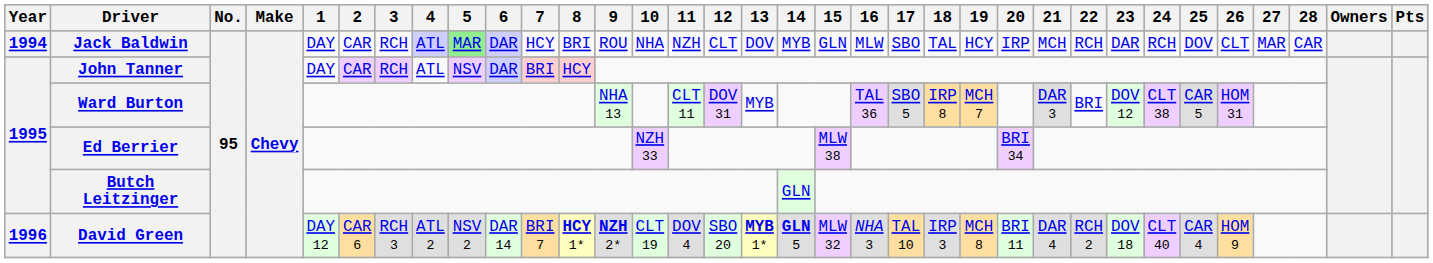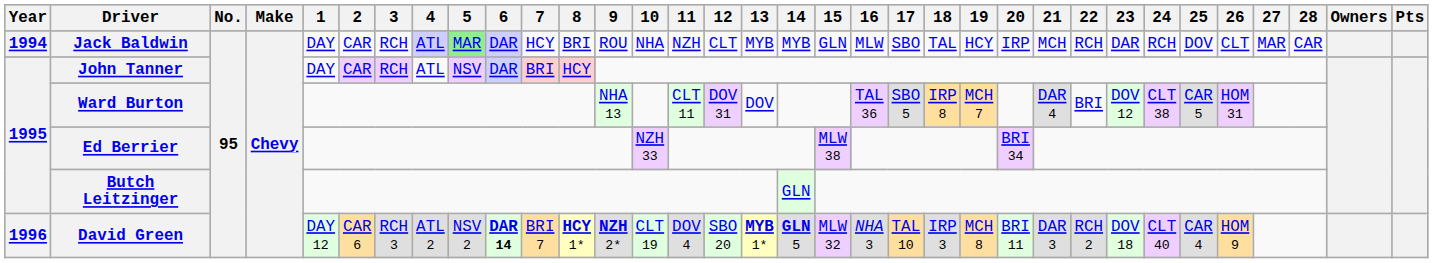Jack Baldwin | 13: DOV -> MYB
Ward Burton | 13: MYB -> DOV
Ward Burton | 21: DAR 3 -> DAR 4
David Green | 6: normal -> bold
David Green | 21: DAR 4 -> DAR 3
